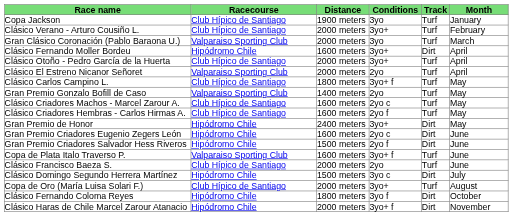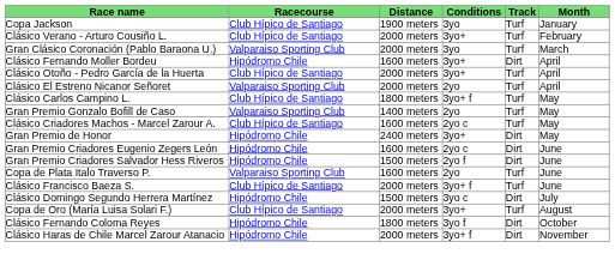- row: Clásico Criadores Hembras - Carlos Hirmas A. | Club Hípico de Santiago | 1600 meters | 2yo f | Turf | May
Copa de Plata Italo Traverso P. | Conditions: 3yo+ f -> 2yo
Clásico Francisco Baeza S. | Conditions: 2yo -> 3yo+ f
